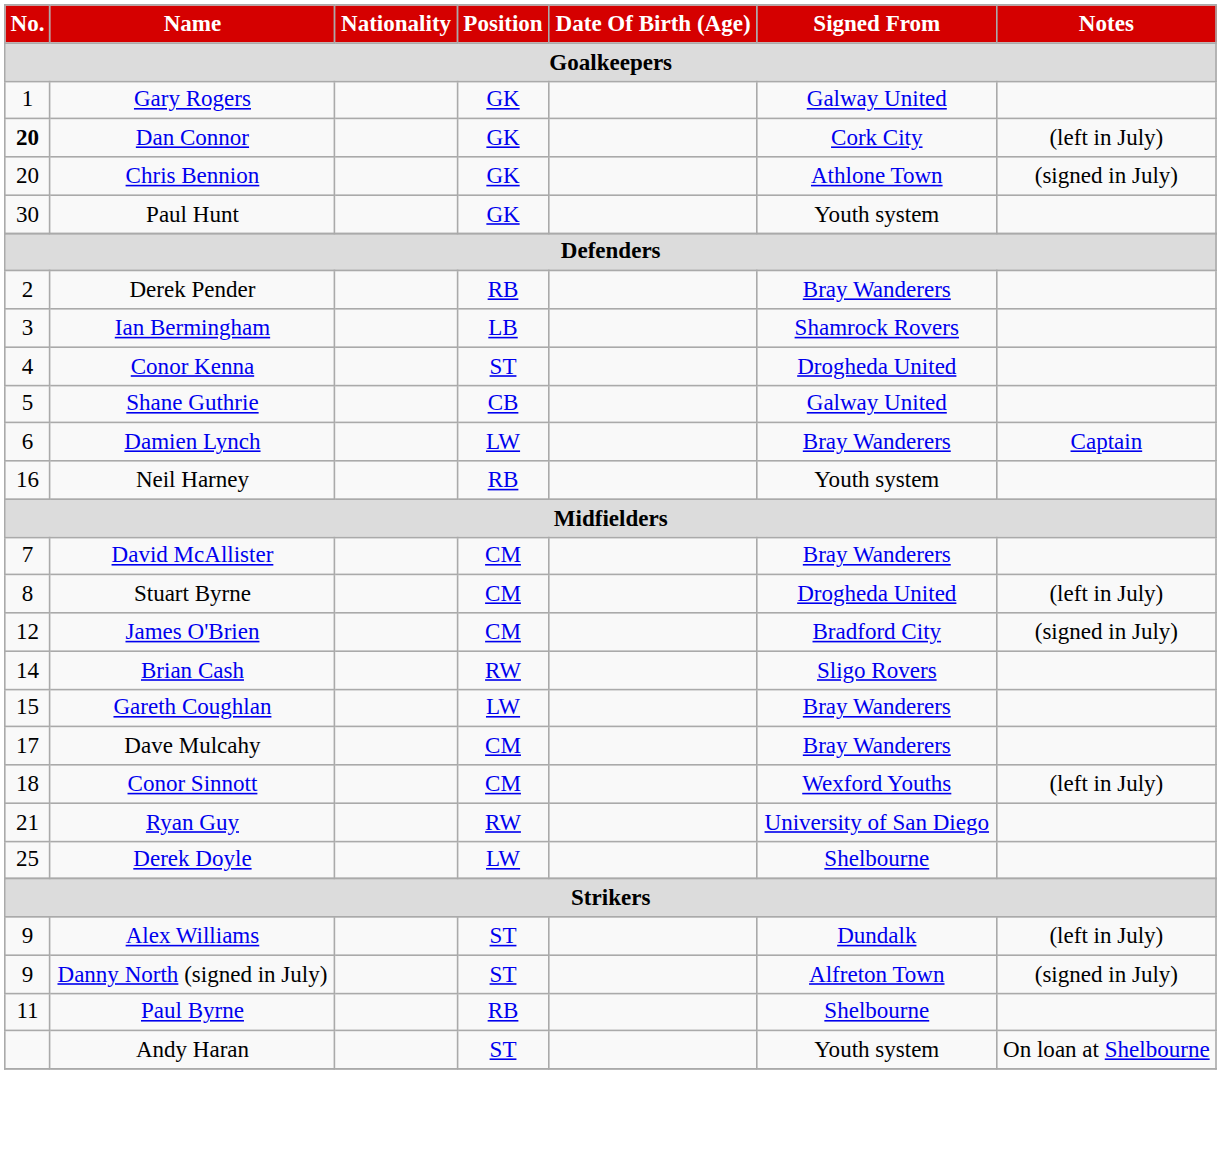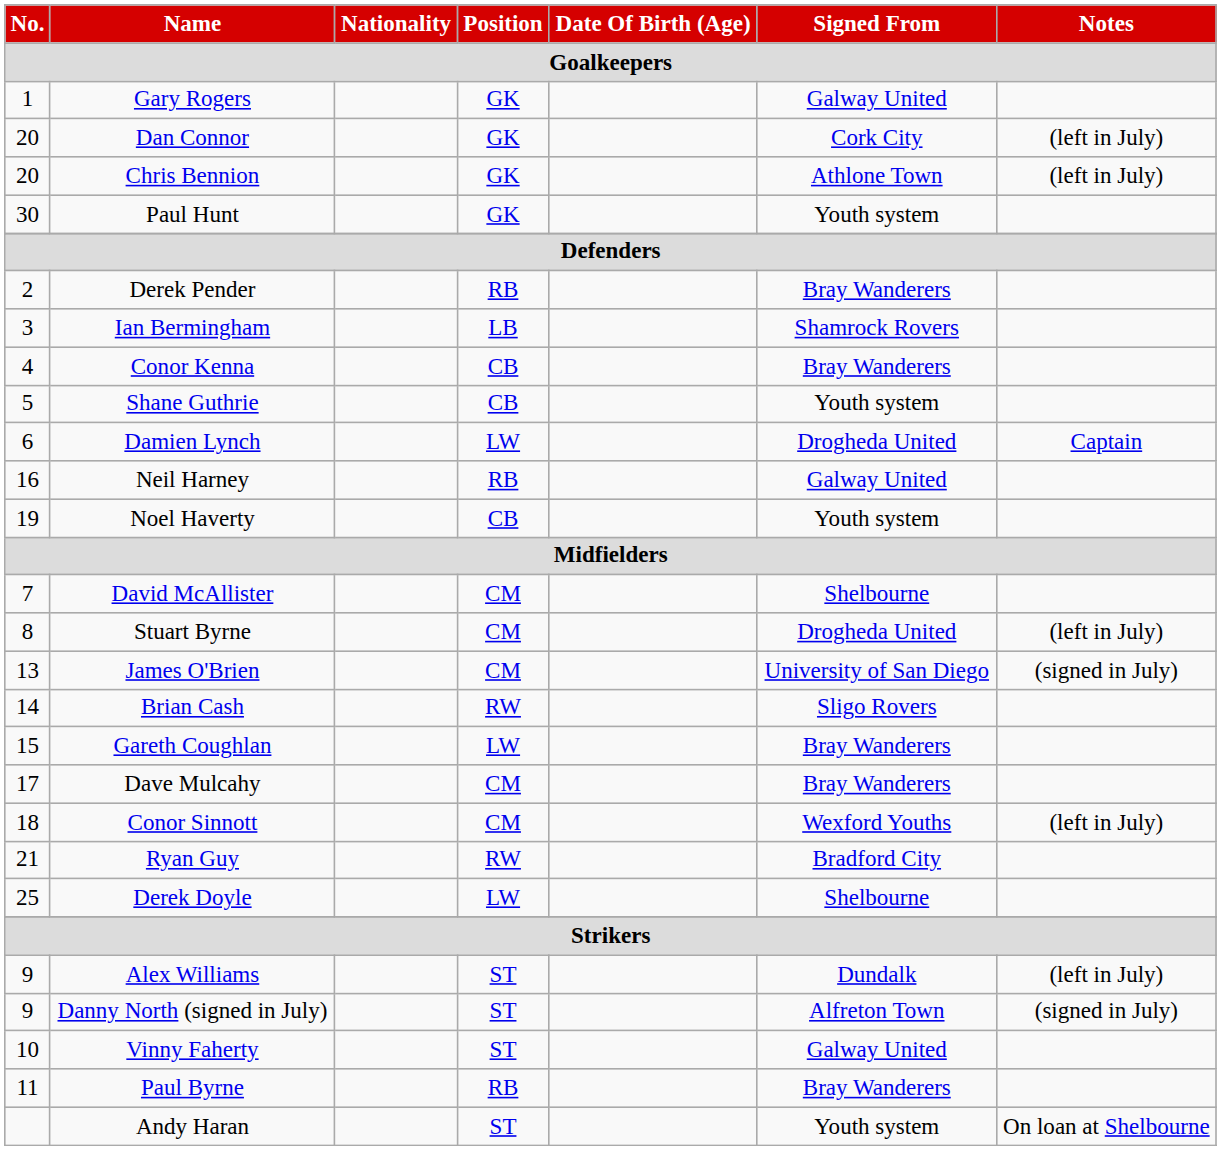Dan Connor | No.: bold -> normal
Chris Bennion | Notes: (signed in July) -> (left in July)
Conor Kenna | Position: ST -> CB
Conor Kenna | Signed From: Drogheda United -> Bray Wanderers
Shane Guthrie | Signed From: Galway United -> Youth system
Damien Lynch | Signed From: Bray Wanderers -> Drogheda United
Neil Harney | Signed From: Youth system -> Galway United
+ row: 19 | Noel Haverty | CB | Youth system
David McAllister | Signed From: Bray Wanderers -> Shelbourne
James O'Brien | No.: 12 -> 13
James O'Brien | Signed From: Bradford City -> University of San Diego
Ryan Guy | Signed From: University of San Diego -> Bradford City
+ row: 10 | Vinny Faherty | ST | Galway United
Paul Byrne | Signed From: Shelbourne -> Bray Wanderers
